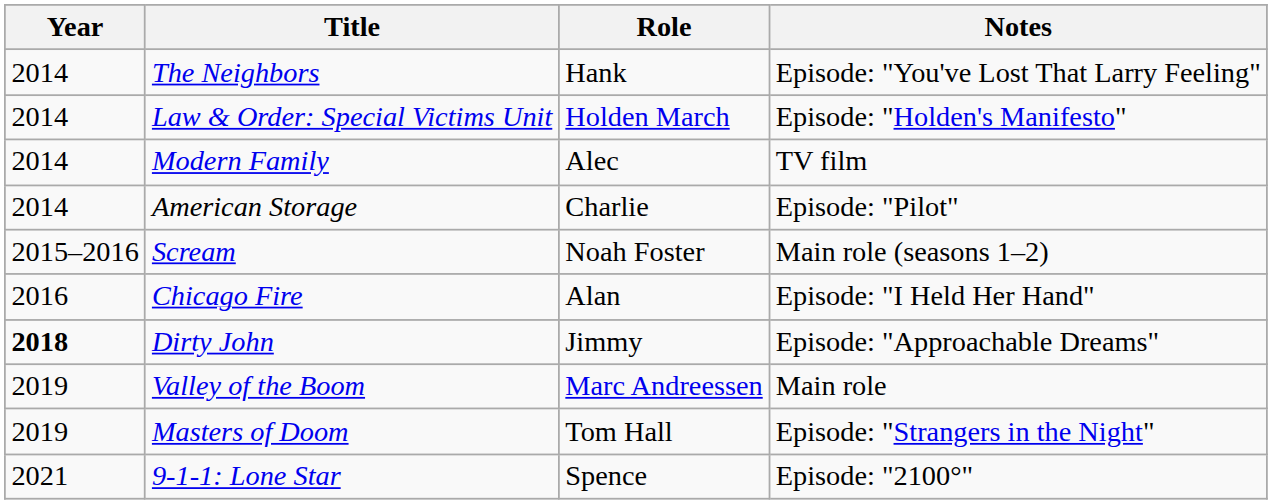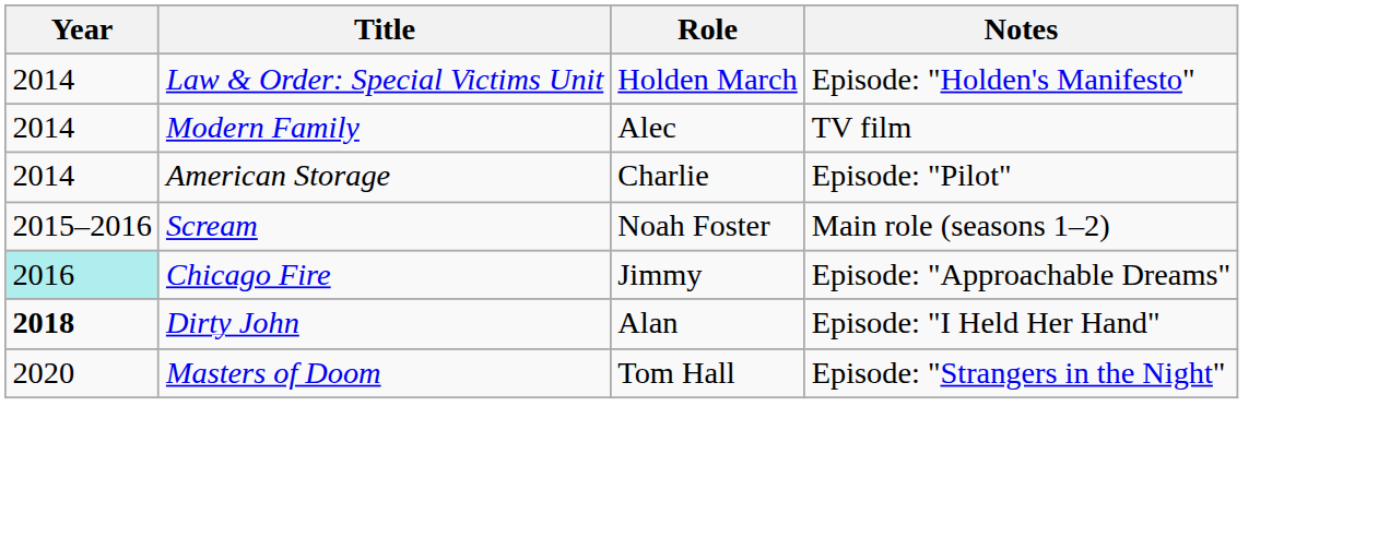- row: 2014 | The Neighbors | Hank | Episode: "You've Lost That Larry Feeling"
Chicago Fire | Year: no background -> paleturquoise background
Chicago Fire | Role: Alan -> Jimmy
Chicago Fire | Notes: Episode: "I Held Her Hand" -> Episode: "Approachable Dreams"
Dirty John | Role: Jimmy -> Alan
Dirty John | Notes: Episode: "Approachable Dreams" -> Episode: "I Held Her Hand"
- row: 2019 | Valley of the Boom | Marc Andreessen | Main role
Masters of Doom | Year: 2019 -> 2020
- row: 2021 | 9-1-1: Lone Star | Spence | Episode: "2100°"
